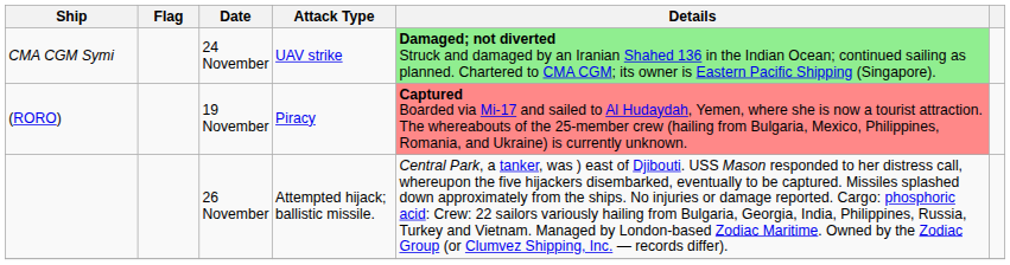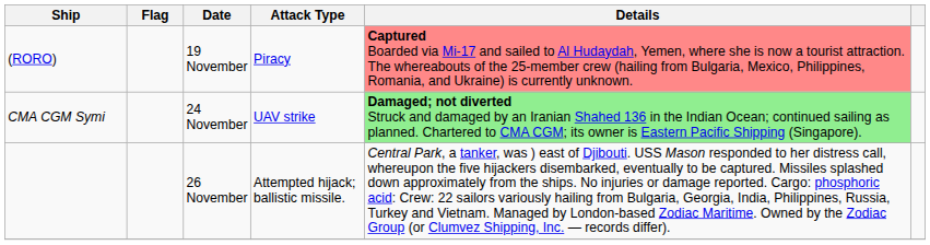rows swapped: (RORO) <-> CMA CGM Symi
